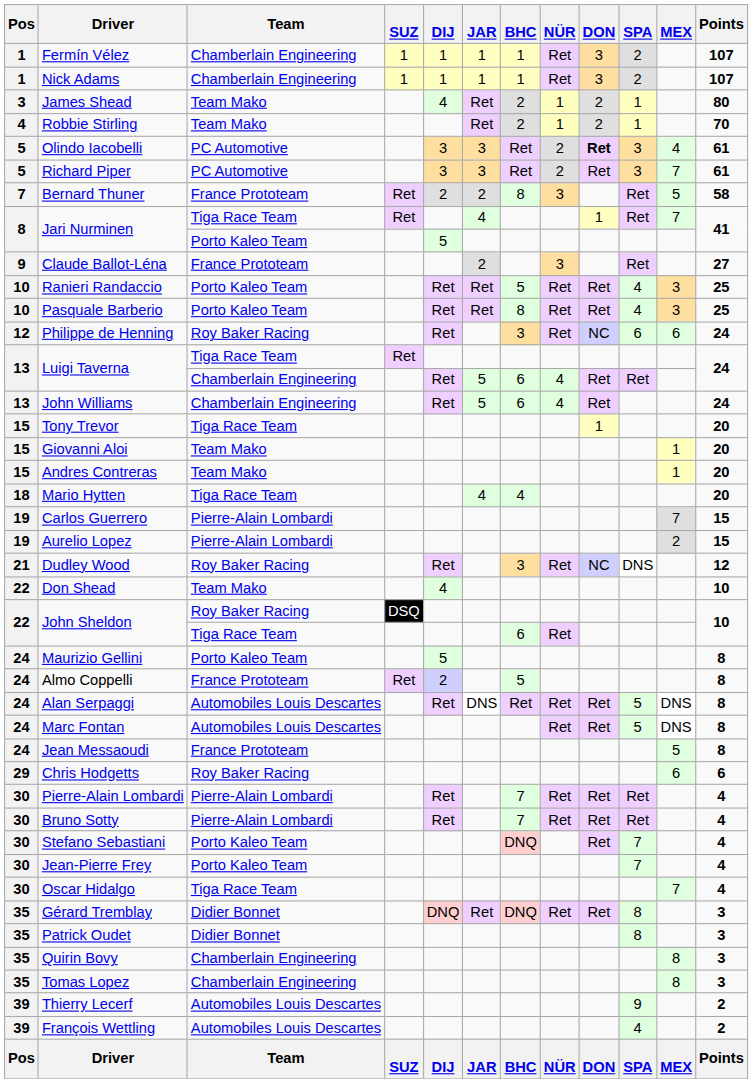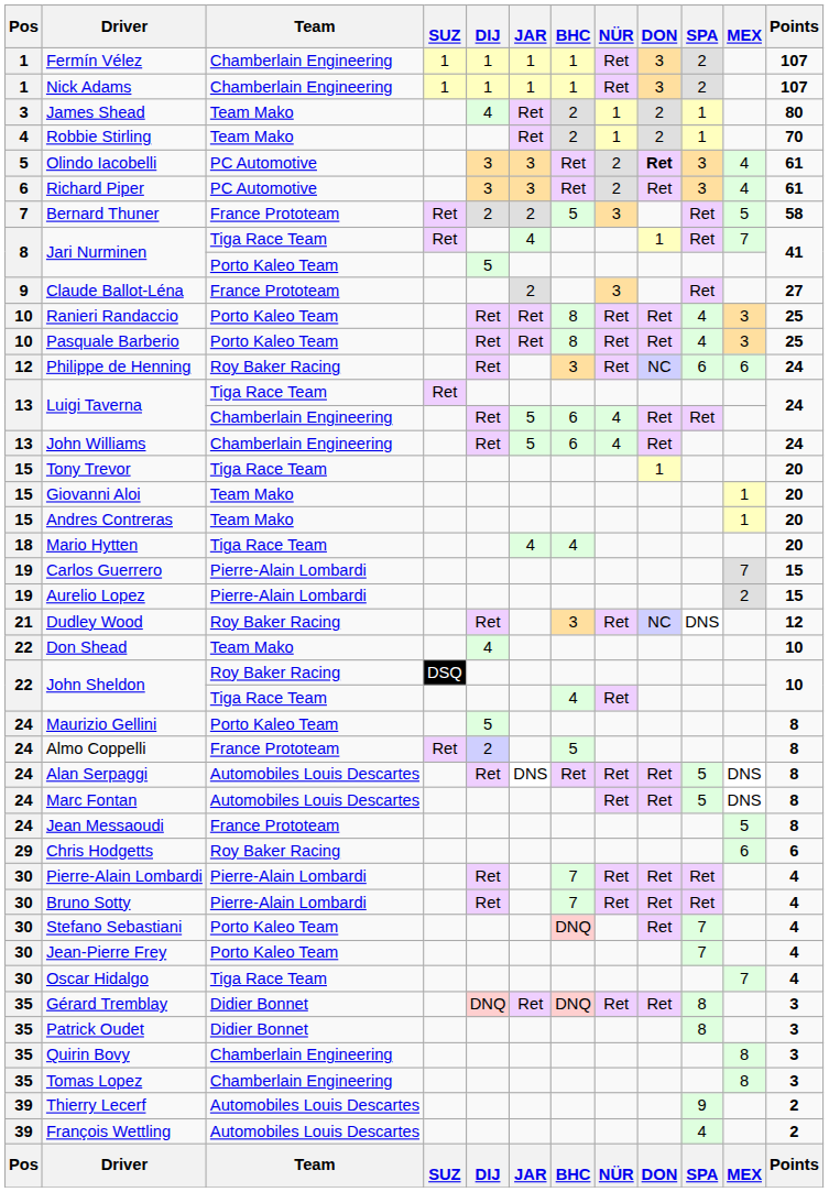Richard Piper | Pos: 5 -> 6
Richard Piper | MEX: 7 -> 4
Bernard Thuner | BHC: 8 -> 5
Ranieri Randaccio | BHC: 5 -> 8
John Sheldon / Tiga Race Team | BHC: 6 -> 4
